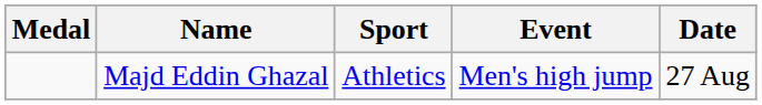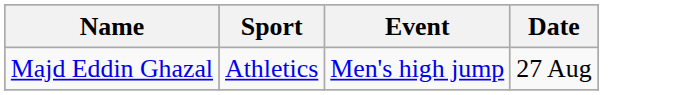- column: Medal
